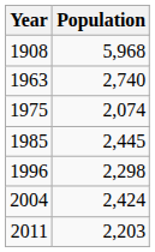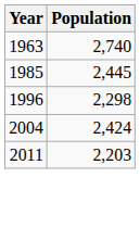- row: 1908 | 5,968
- row: 1975 | 2,074
